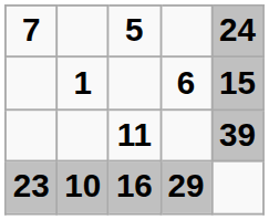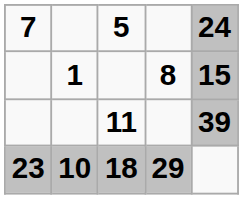1 | column 4: 6 -> 8
10 | 5: 16 -> 18
